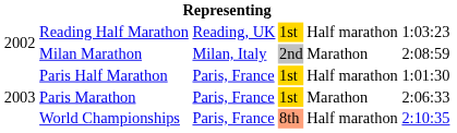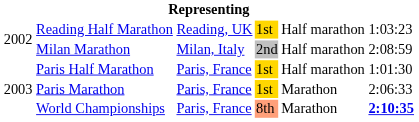Milan Marathon | column 5: Marathon -> Half marathon
World Championships | column 5: Half marathon -> Marathon
World Championships | column 6: normal -> bold
